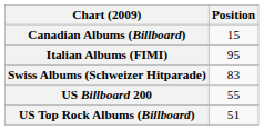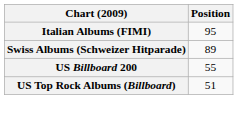- row: Canadian Albums (Billboard) | 15
Swiss Albums (Schweizer Hitparade) | Position: 83 -> 89
